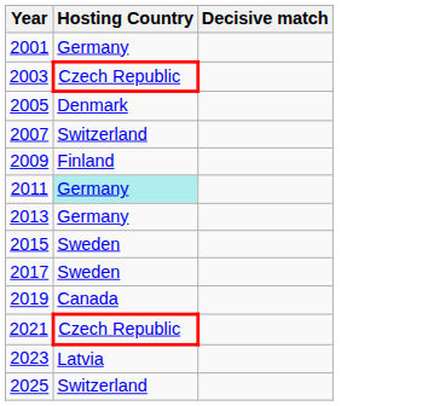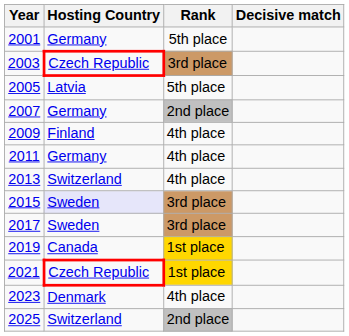+ column: Rank | 5th place | 3rd place | 5th place | 2nd place | 4th place | 4th place | 4th place | 3rd place | 3rd place | 1st place | 1st place | 4th place | 2nd place
2005 | Hosting Country: Denmark -> Latvia
2007 | Hosting Country: Switzerland -> Germany
2011 | Hosting Country: paleturquoise background -> no background
2013 | Hosting Country: Germany -> Switzerland
2015 | Hosting Country: no background -> lavender background
2023 | Hosting Country: Latvia -> Denmark
